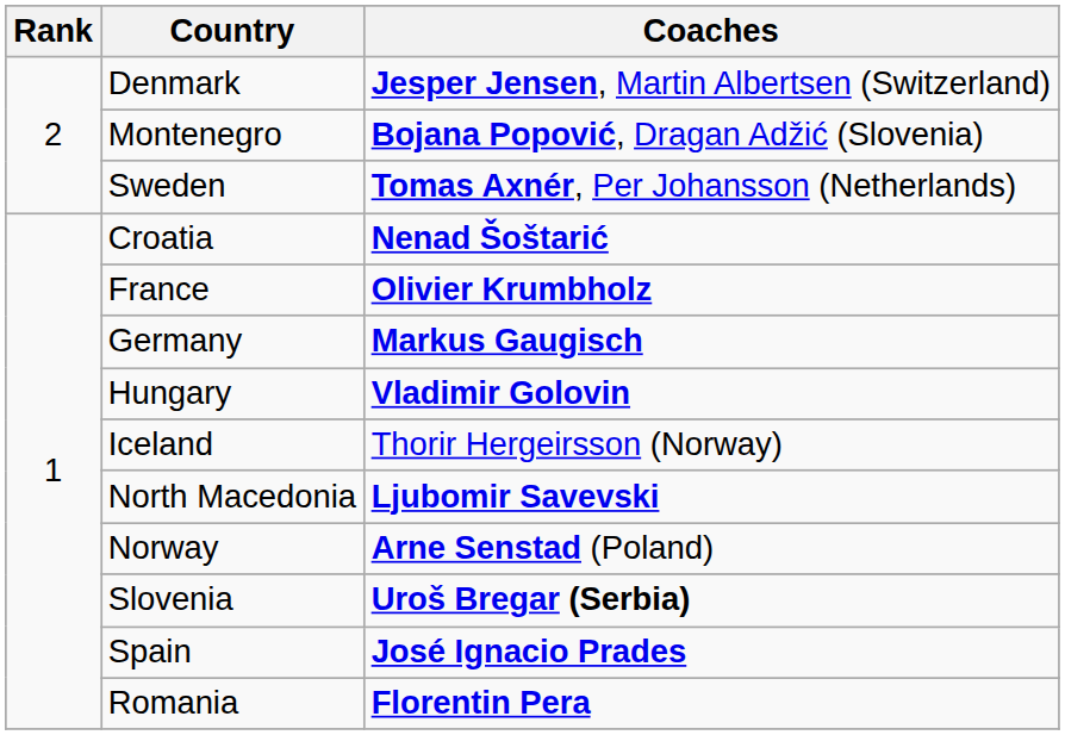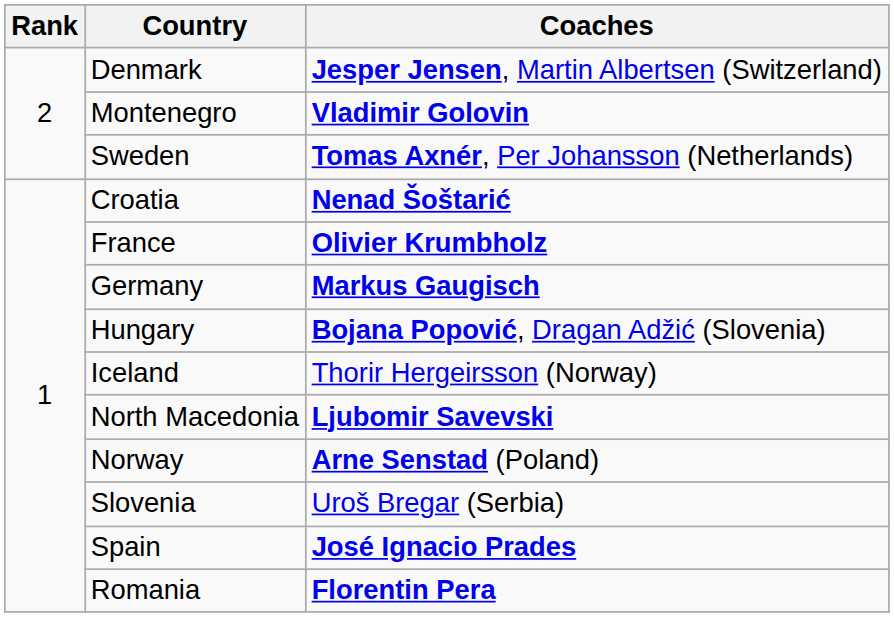Montenegro | Coaches: Bojana Popović, Dragan Adžić (Slovenia) -> Vladimir Golovin
Hungary | Coaches: Vladimir Golovin -> Bojana Popović, Dragan Adžić (Slovenia)
Slovenia | Coaches: bold -> normal
